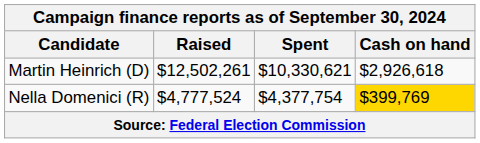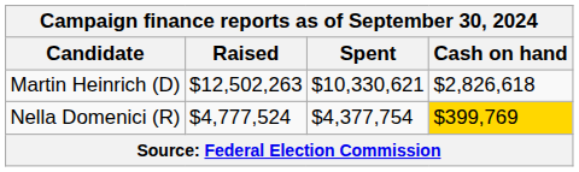Martin Heinrich (D) | Raised: $12,502,261 -> $12,502,263
Martin Heinrich (D) | Cash on hand: $2,926,618 -> $2,826,618
